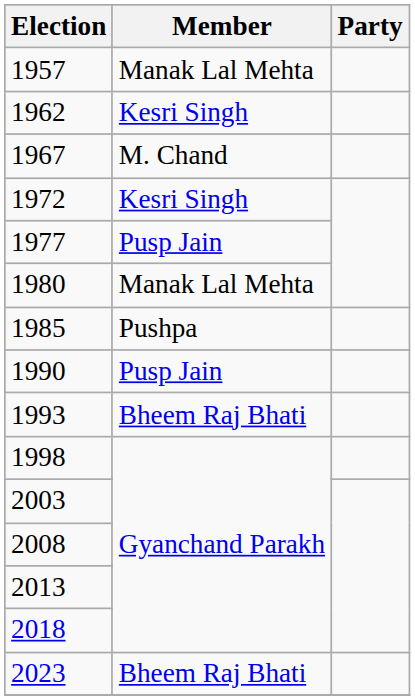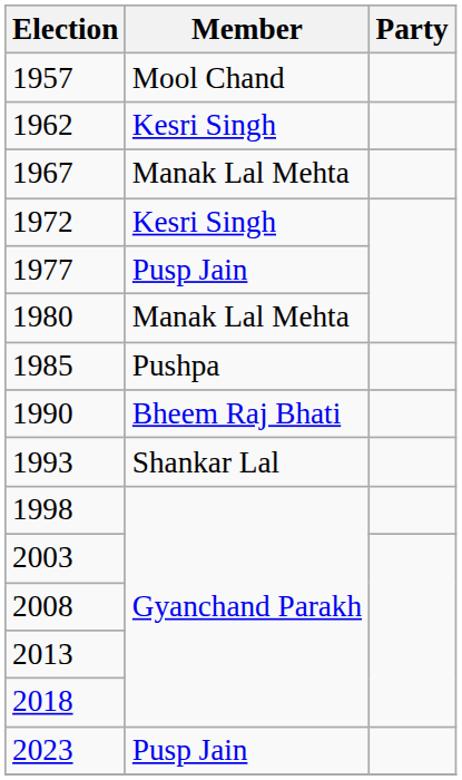1957 | Member: Manak Lal Mehta -> Mool Chand
1967 | Member: M. Chand -> Manak Lal Mehta
1990 | Member: Pusp Jain -> Bheem Raj Bhati
1993 | Member: Bheem Raj Bhati -> Shankar Lal
2023 | Member: Bheem Raj Bhati -> Pusp Jain
